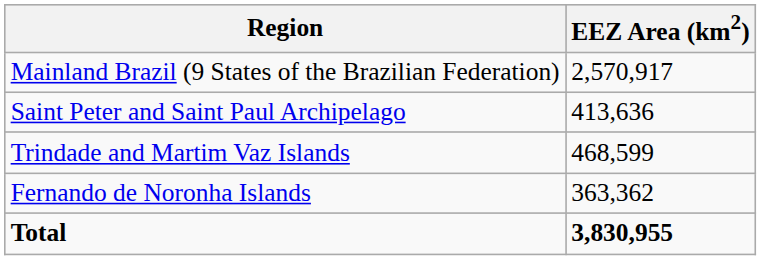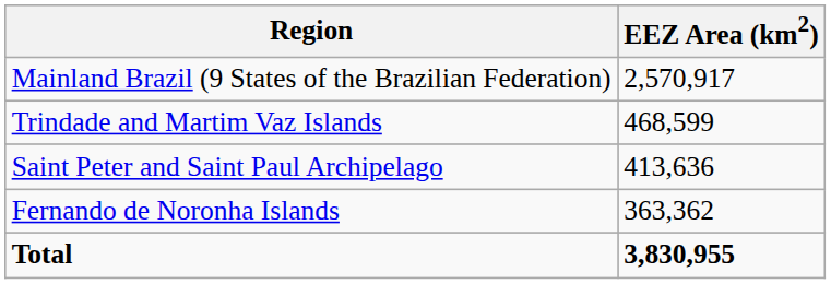rows swapped: Trindade and Martim Vaz Islands <-> Saint Peter and Saint Paul Archipelago
